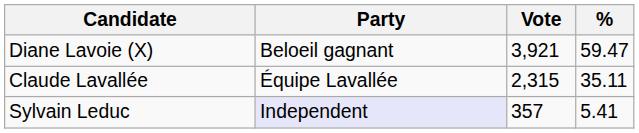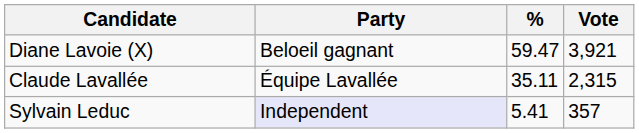columns swapped: Vote <-> %
